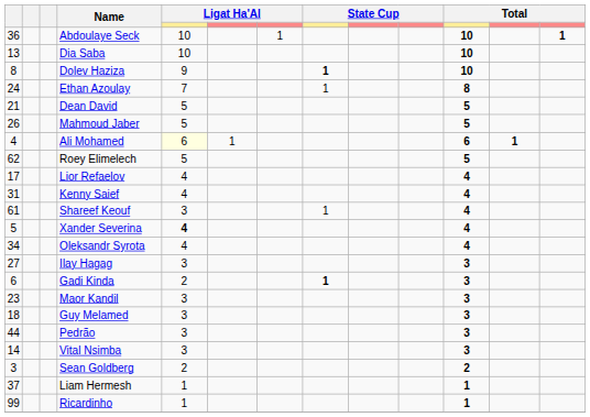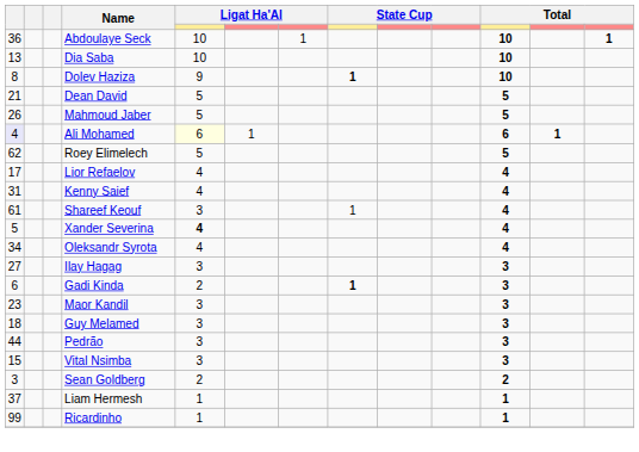- row: 24 | Ethan Azoulay | 7 | 1 | 8
Ali Mohamed | column 1: no background -> lavender background
Vital Nsimba | column 1: 14 -> 15
